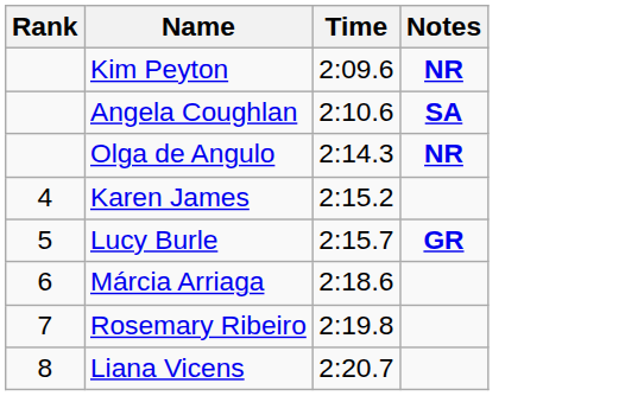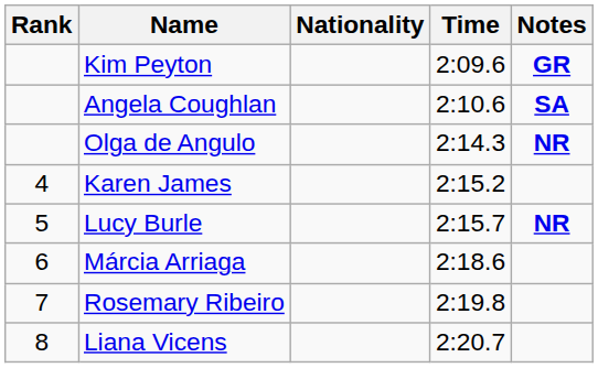+ column: Nationality
Kim Peyton | Notes: NR -> GR
Lucy Burle | Notes: GR -> NR
